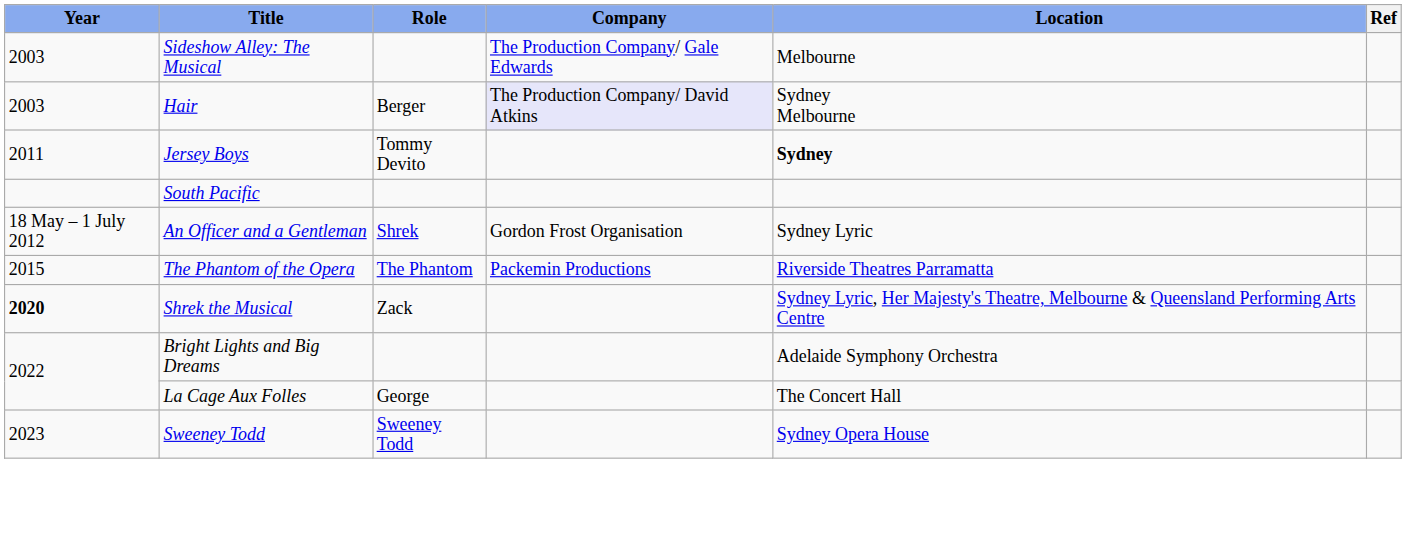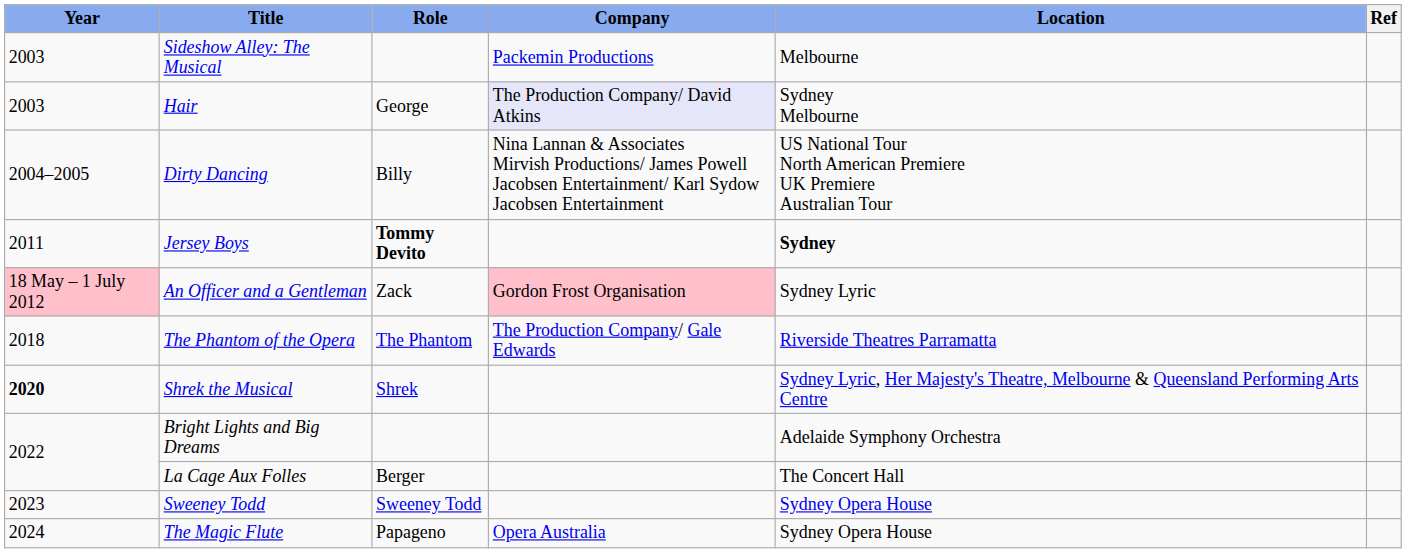Sideshow Alley: The Musical | Company: The Production Company/ Gale Edwards -> Packemin Productions
Hair | Role: Berger -> George
+ row: 2004–2005 | Dirty Dancing | Billy | Nina Lannan & Associates Mirvish Productions/ James Powell Jacobsen Entertainment/ Karl Sydow Jacobsen Entertainment | US National Tour North American Premiere UK Premiere Australian Tour
Jersey Boys | Role: normal -> bold
- row: South Pacific
An Officer and a Gentleman | Year: no background -> pink background
An Officer and a Gentleman | Role: Shrek -> Zack
An Officer and a Gentleman | Company: no background -> pink background
The Phantom of the Opera | Year: 2015 -> 2018
The Phantom of the Opera | Company: Packemin Productions -> The Production Company/ Gale Edwards
Shrek the Musical | Role: Zack -> Shrek
La Cage Aux Folles | Role: George -> Berger
+ row: 2024 | The Magic Flute | Papageno | Opera Australia | Sydney Opera House
